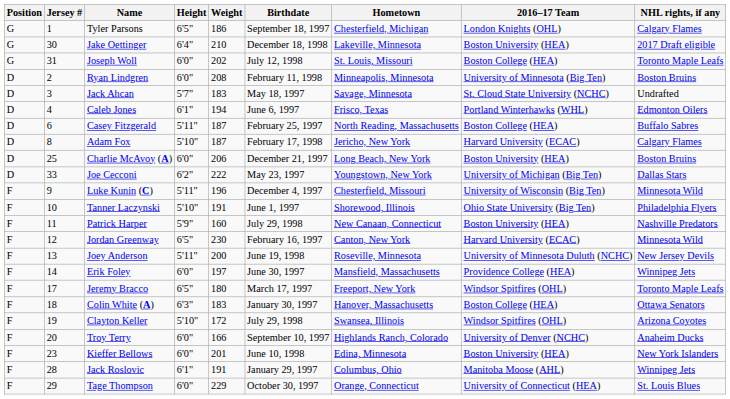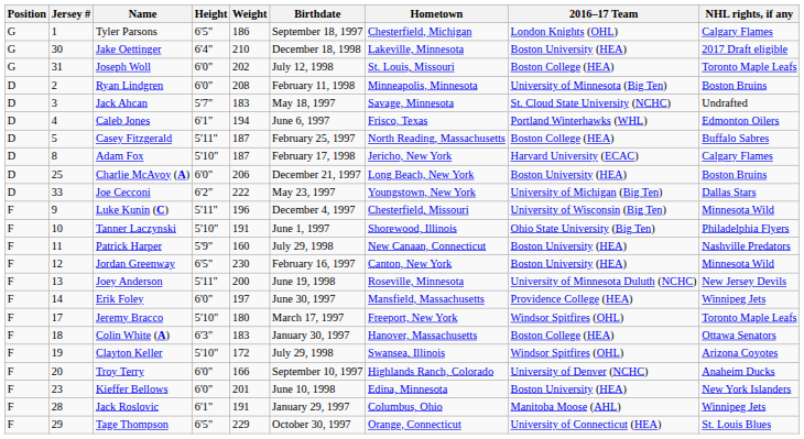Casey Fitzgerald | Jersey #: 6 -> 5
Jordan Greenway | 2016–17 Team: Harvard University (ECAC) -> Boston University (HEA)
Jeremy Bracco | Height: 6'5" -> 5'10"
Tage Thompson | Height: 6'0" -> 6'5"
